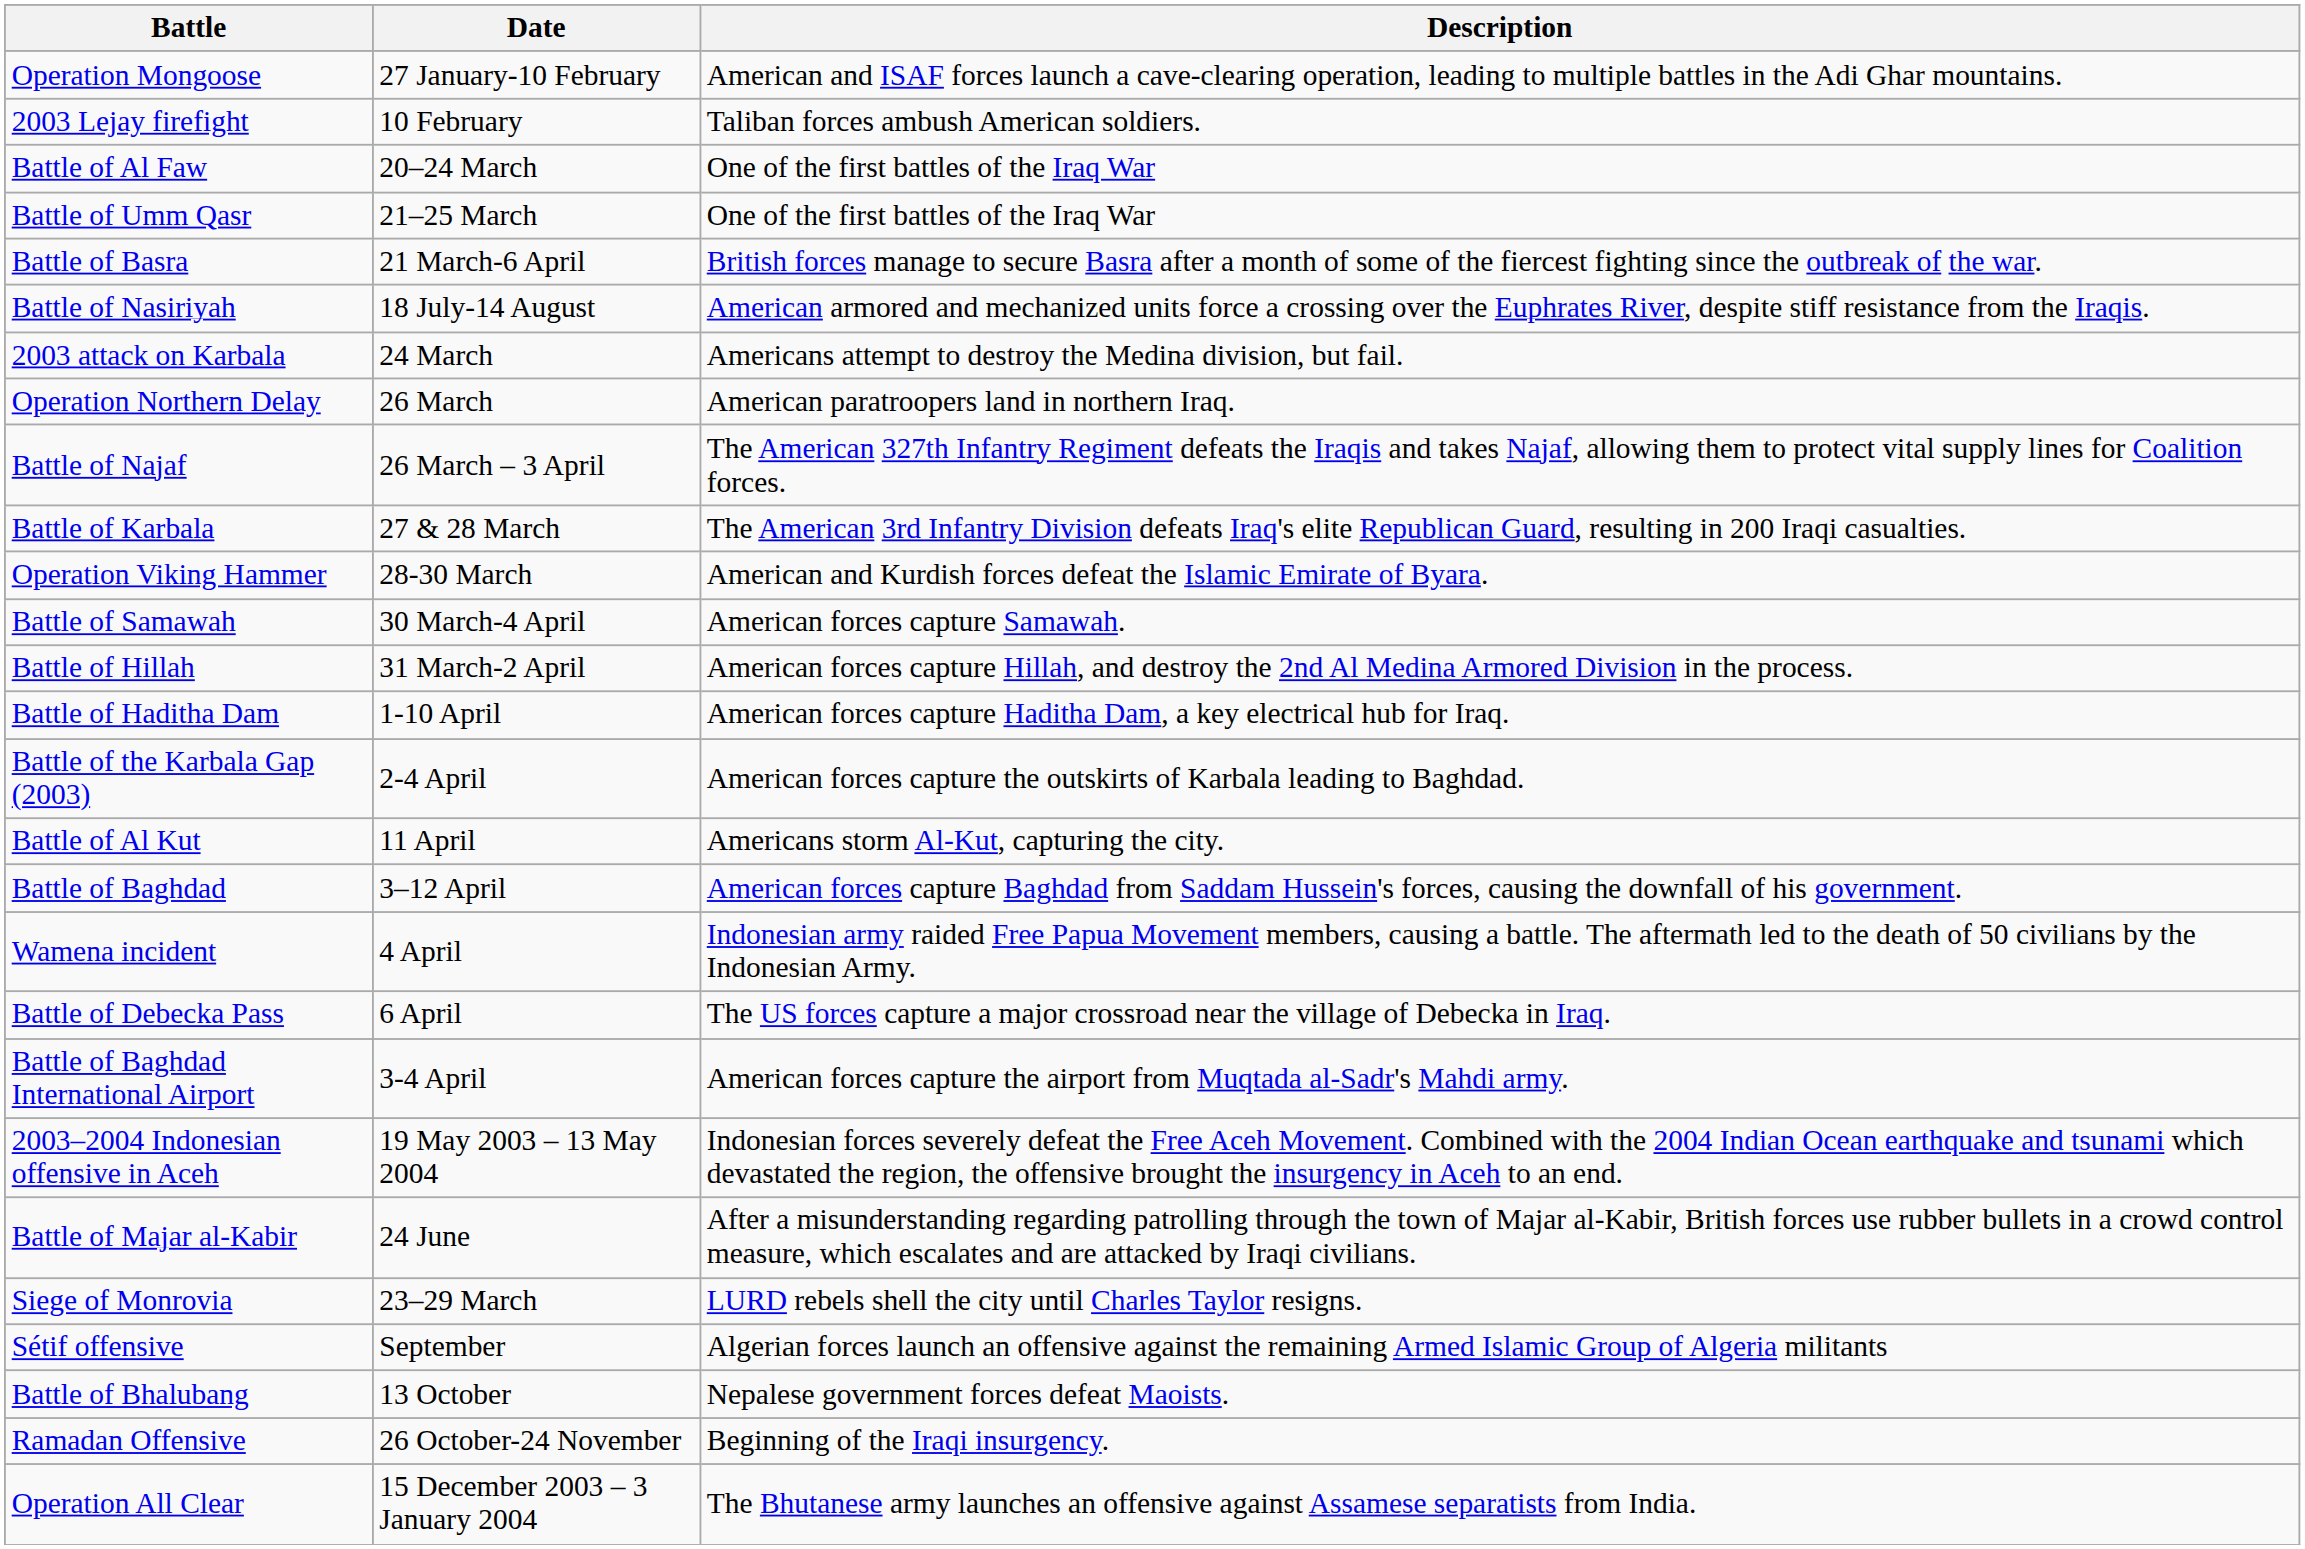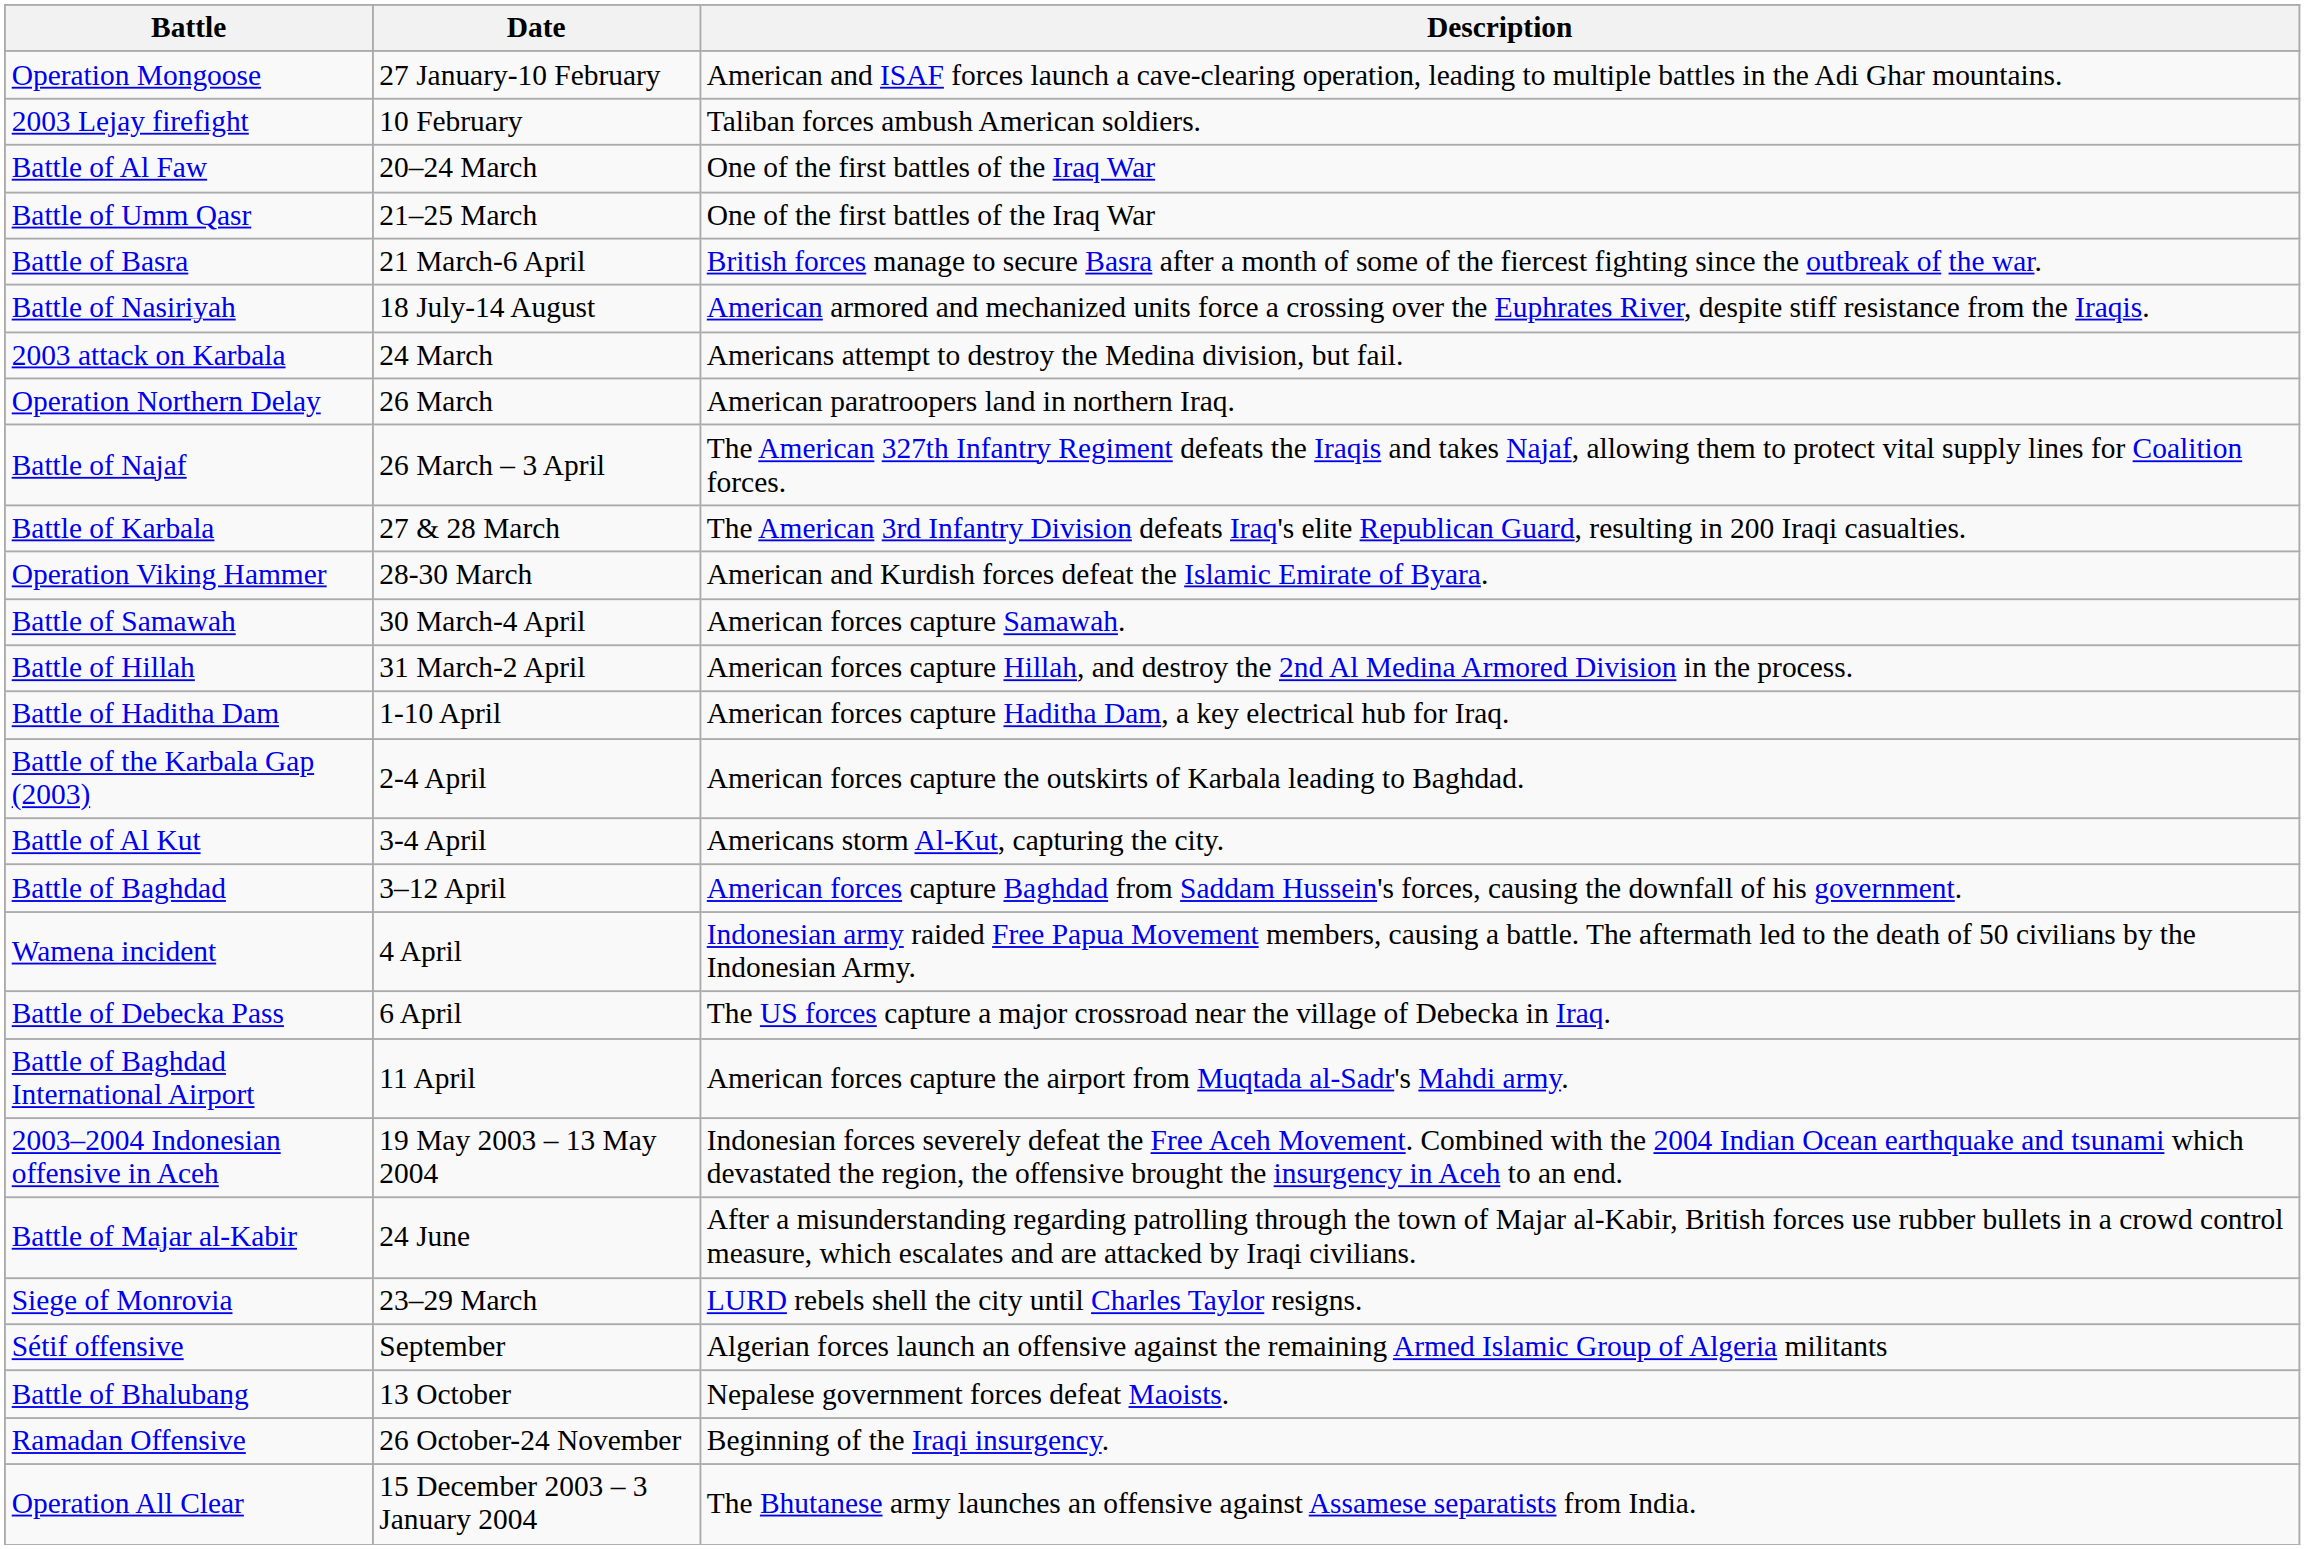Battle of Al Kut | Date: 11 April -> 3-4 April
Battle of Baghdad International Airport | Date: 3-4 April -> 11 April
